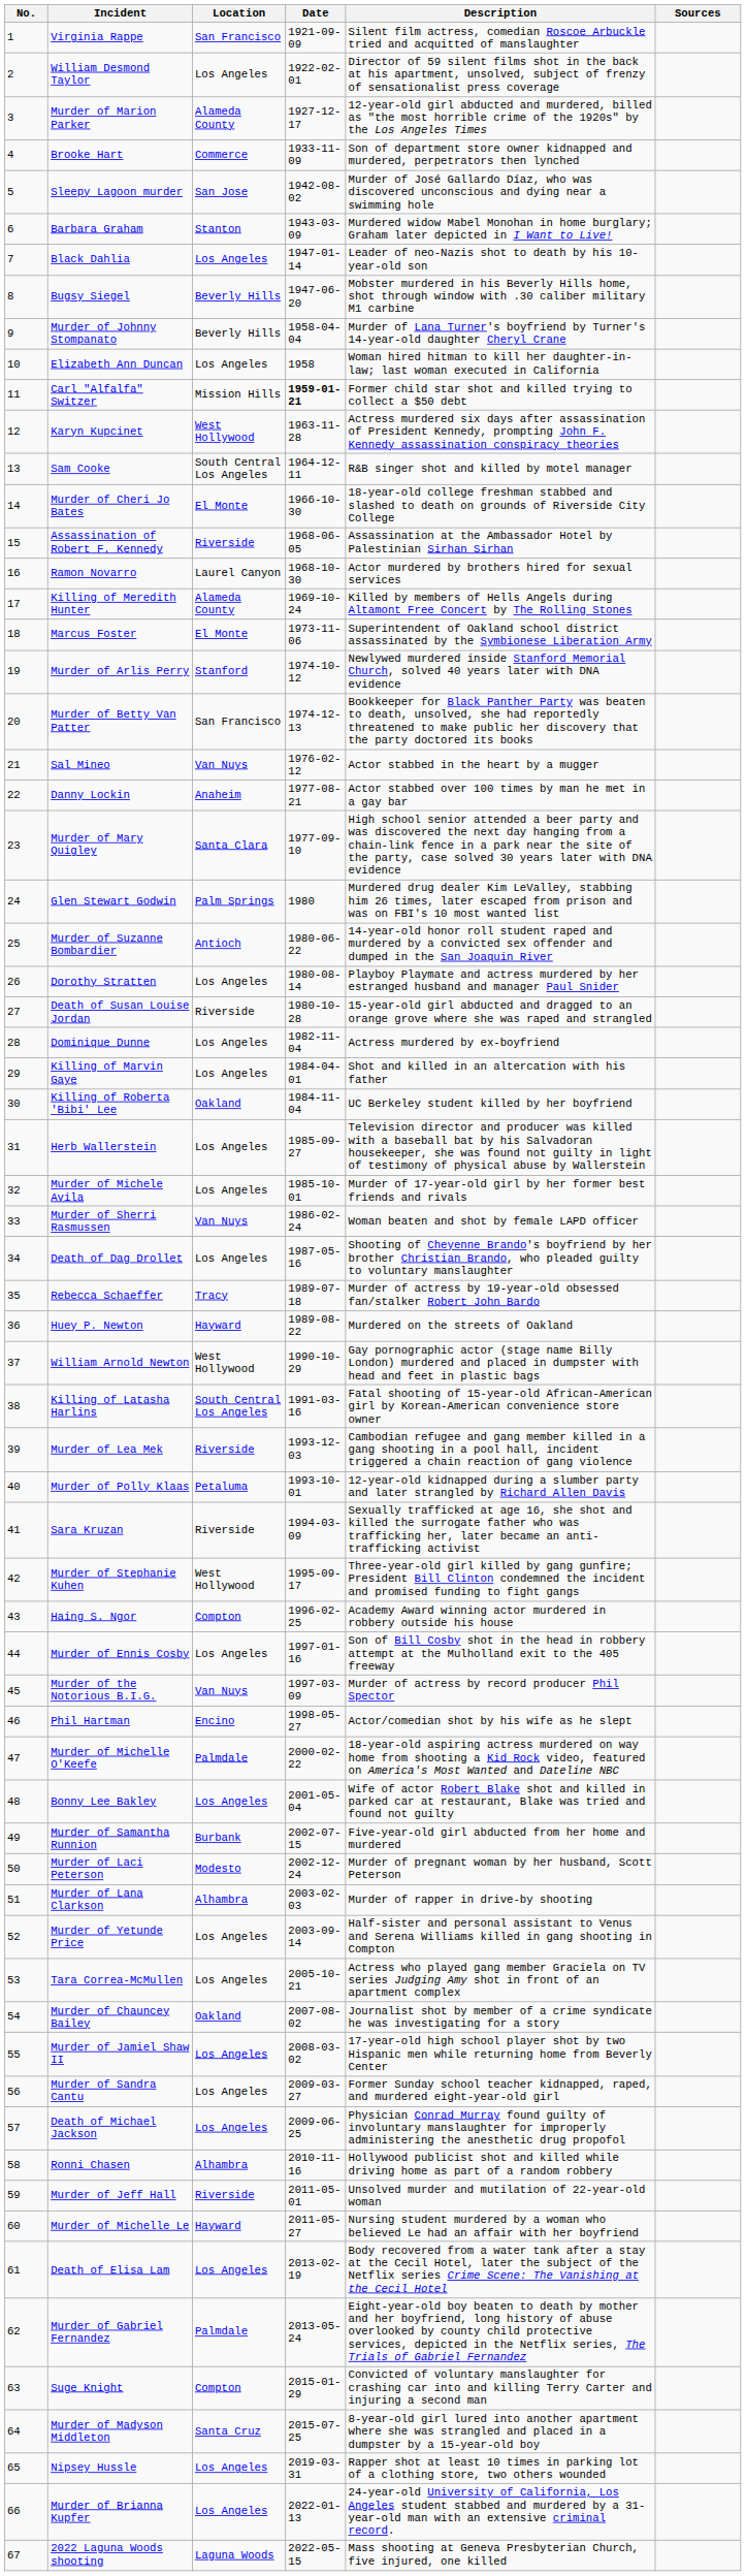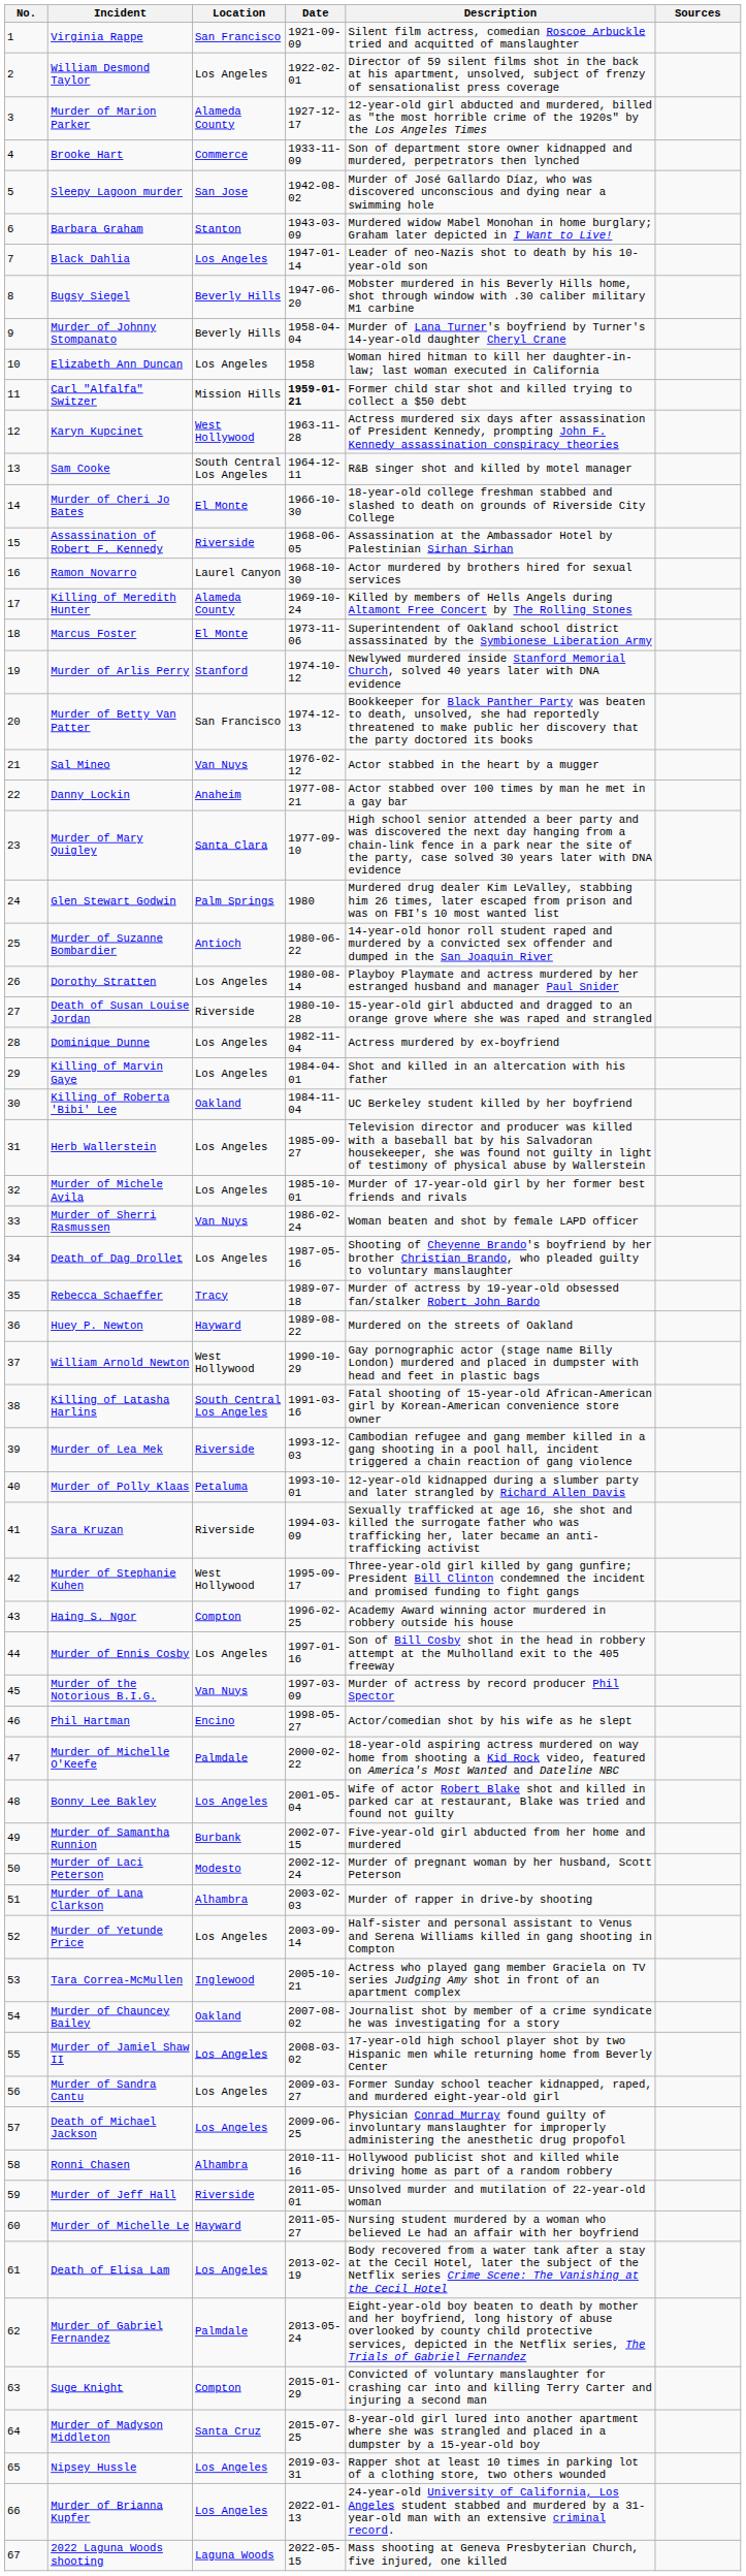Tara Correa-McMullen | Location: Los Angeles -> Inglewood
